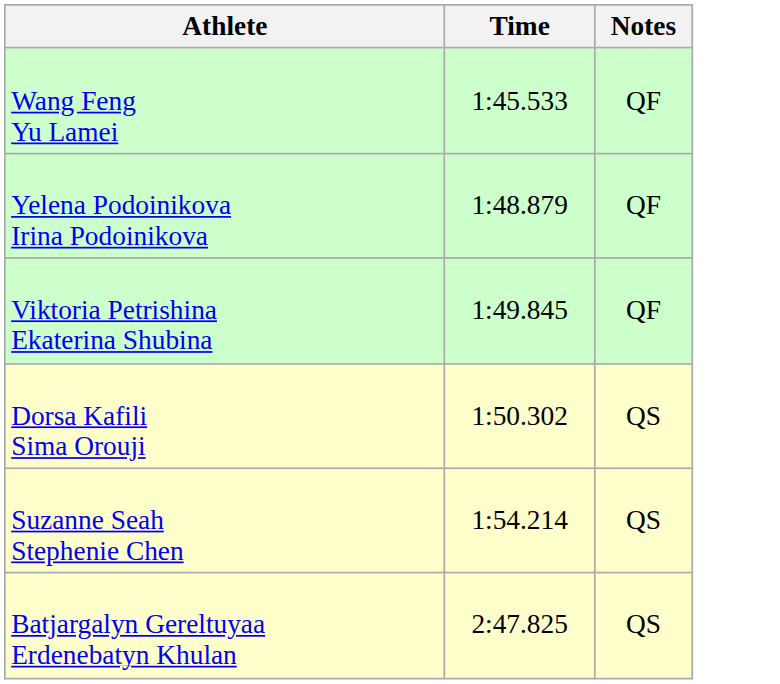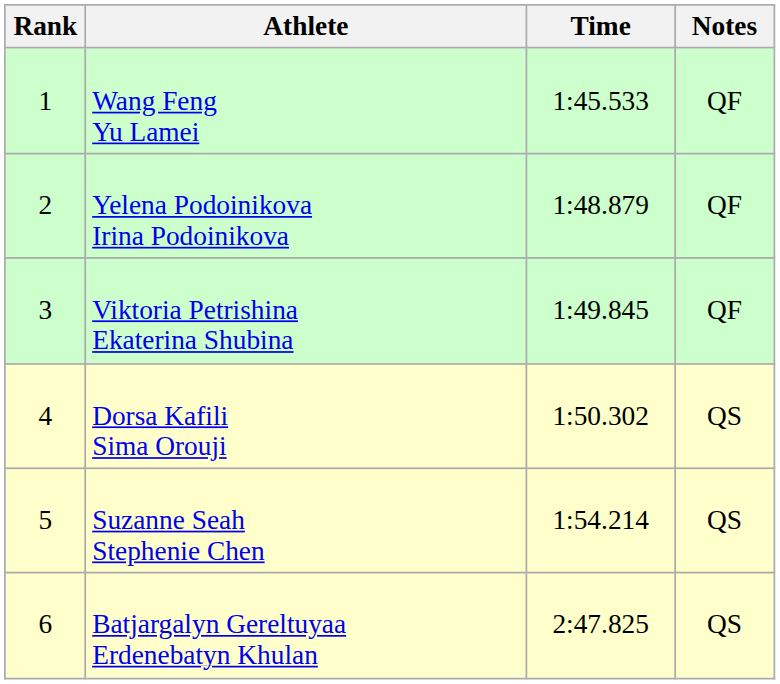+ column: Rank | 1 | 2 | 3 | 4 | 5 | 6
